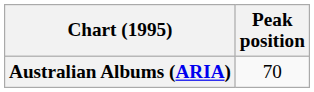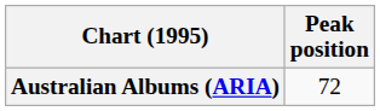Australian Albums (ARIA) | Peak position: 70 -> 72
